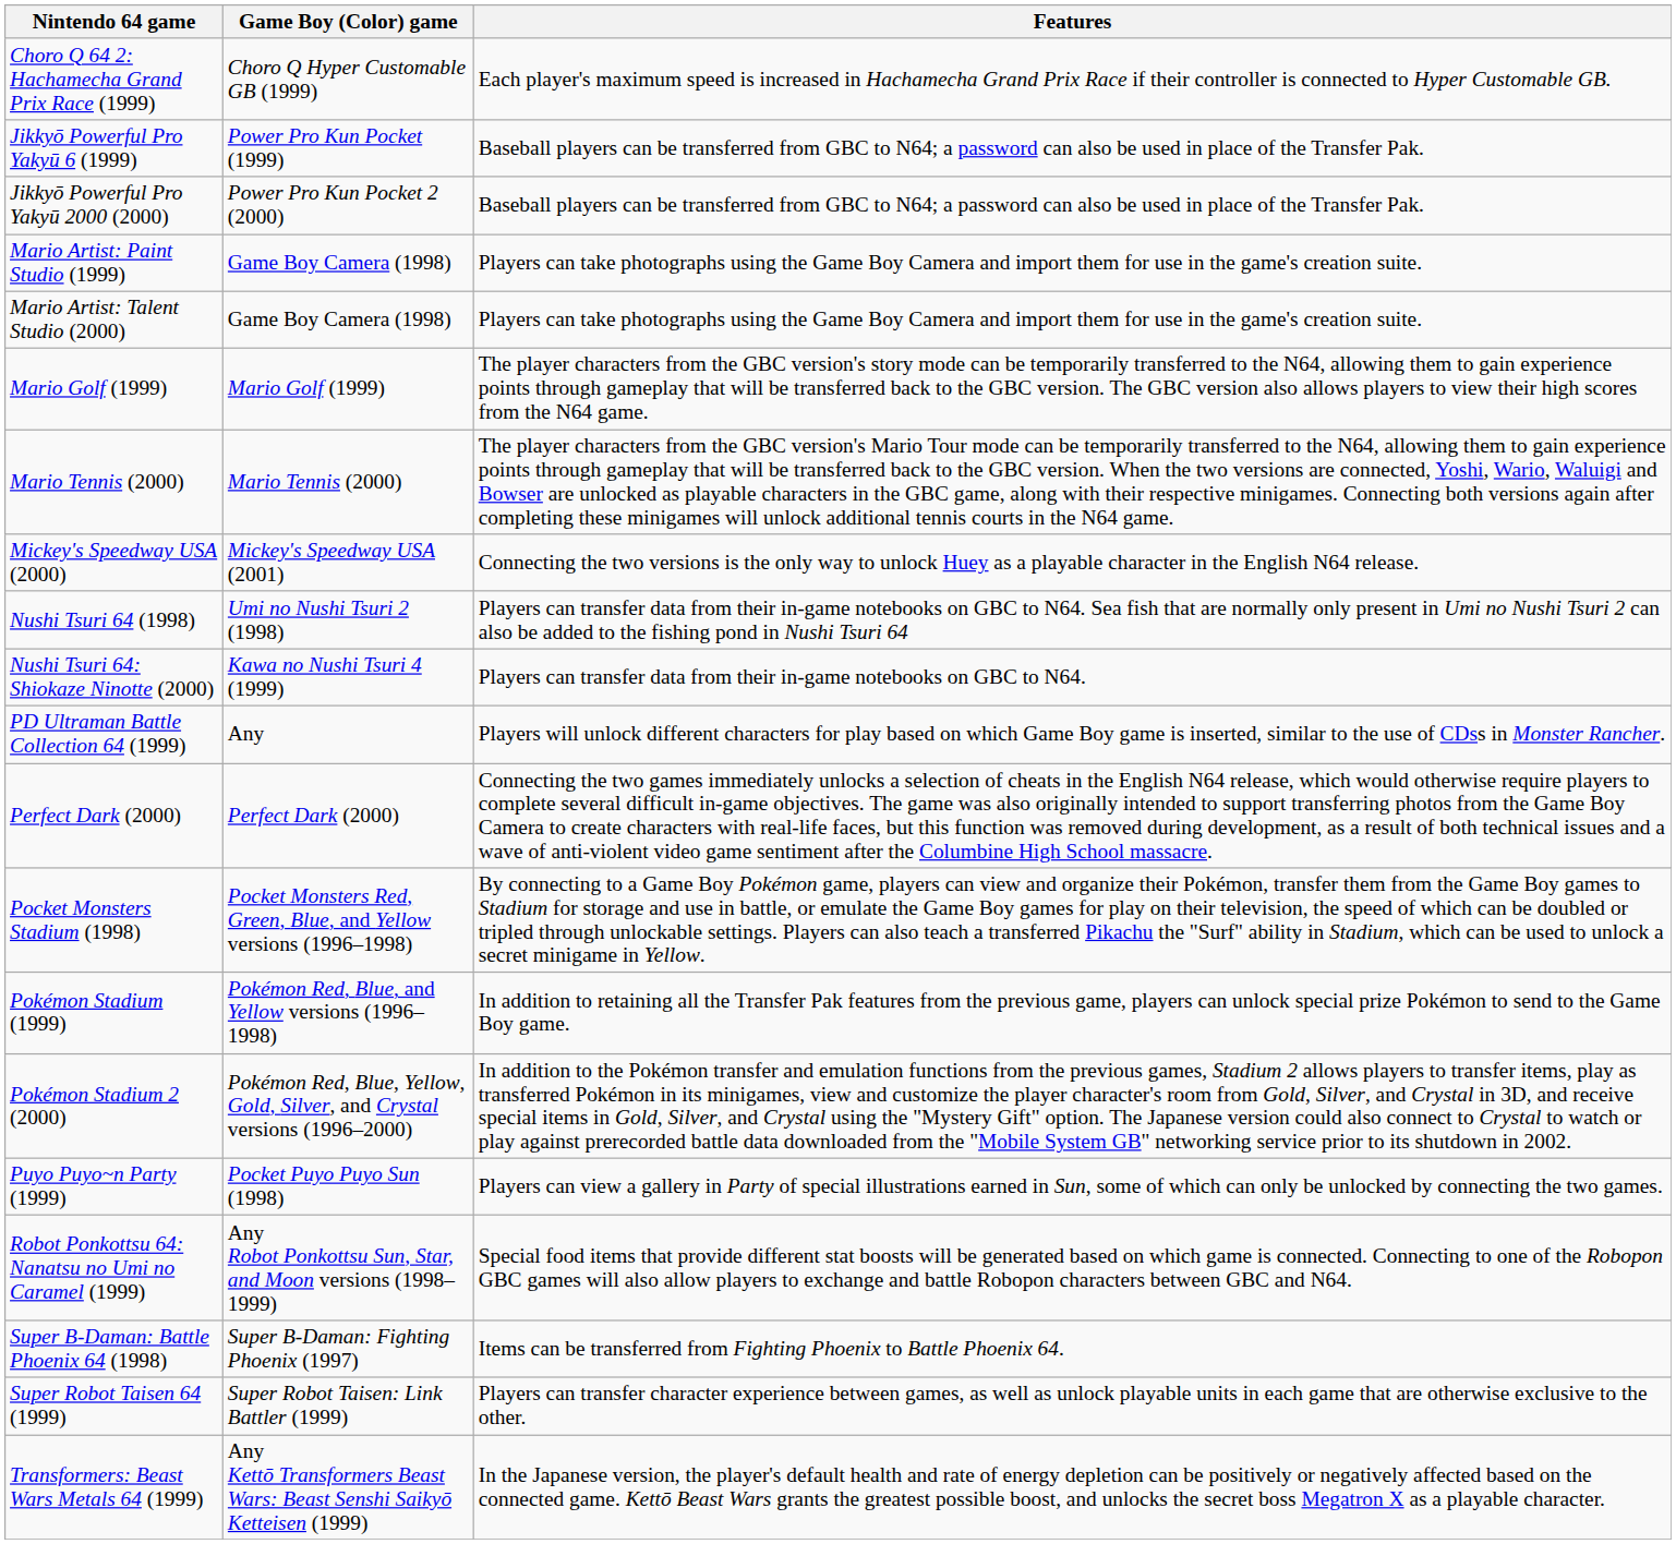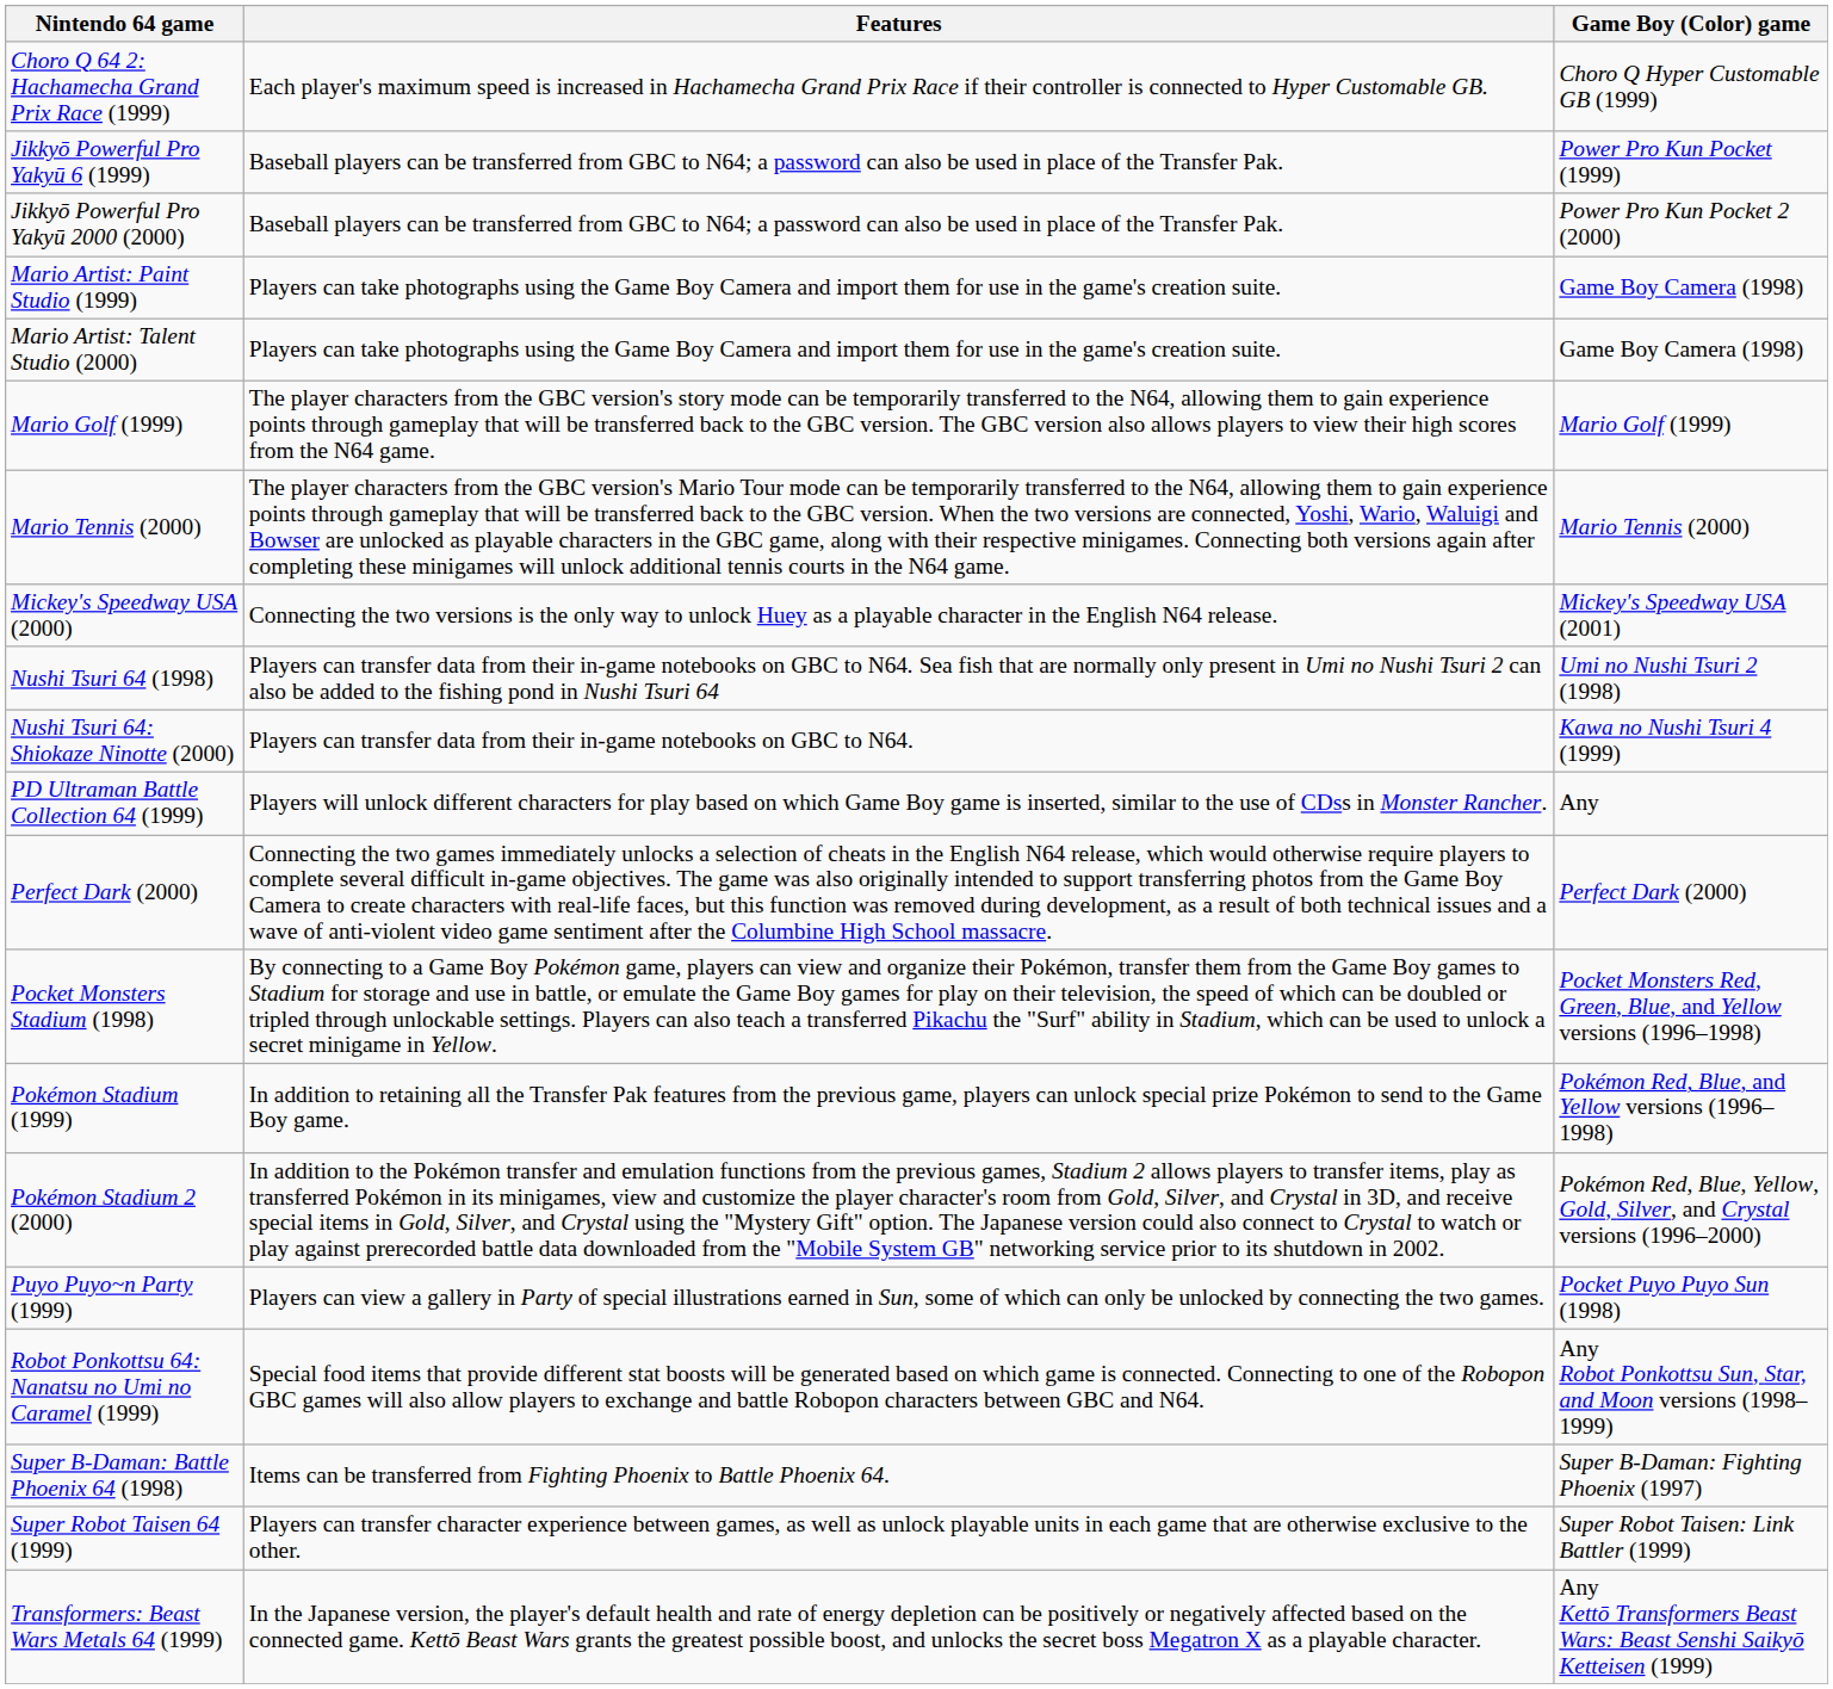columns swapped: Game Boy (Color) game <-> Features
